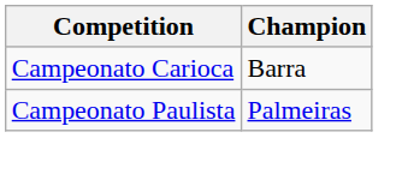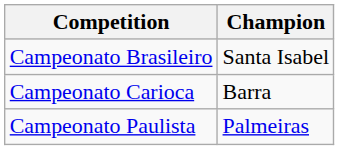+ row: Campeonato Brasileiro | Santa Isabel
